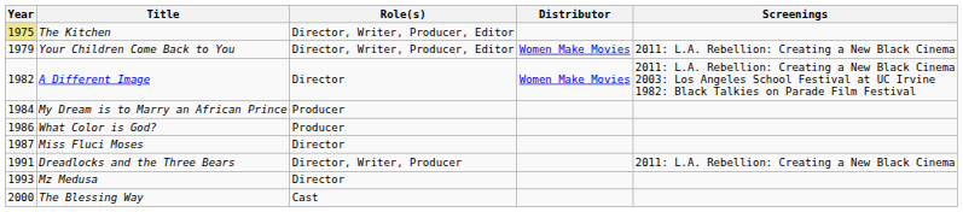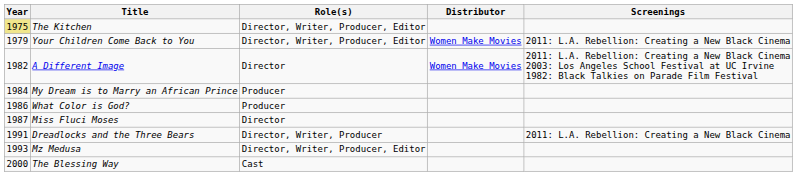Mz Medusa | Role(s): Director -> Director, Writer, Producer, Editor
